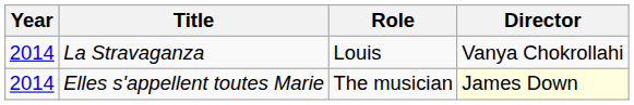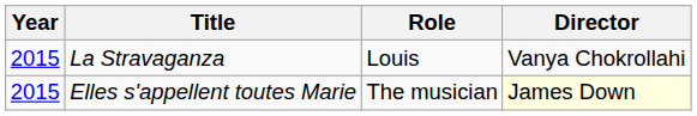La Stravaganza | Year: 2014 -> 2015
Elles s'appellent toutes Marie | Year: 2014 -> 2015
